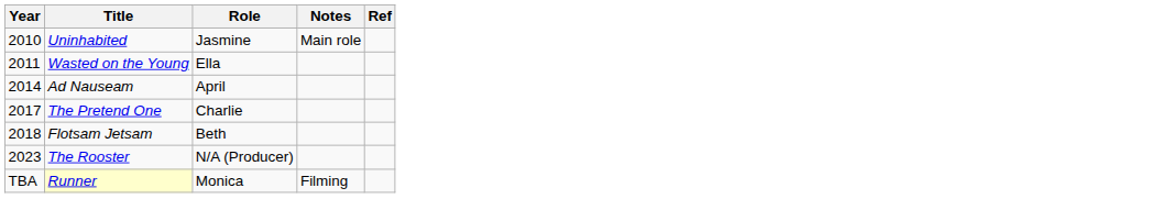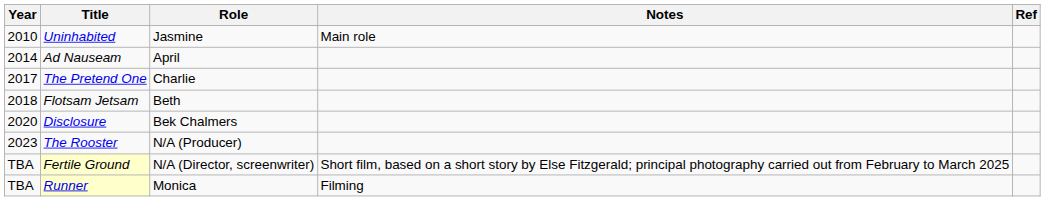- row: 2011 | Wasted on the Young | Ella
+ row: 2020 | Disclosure | Bek Chalmers
+ row: TBA | Fertile Ground | N/A (Director, screenwriter) | Short film, based on a short story by Else Fitzgerald; principal photography carried out from February to March 2025
